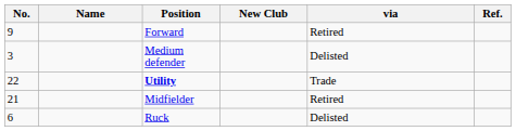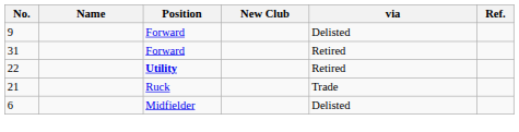9 | via: Retired -> Delisted
- row: 3 | Medium defender | Delisted
+ row: 31 | Forward | Retired
22 | via: Trade -> Retired
21 | Position: Midfielder -> Ruck
21 | via: Retired -> Trade
6 | Position: Ruck -> Midfielder
